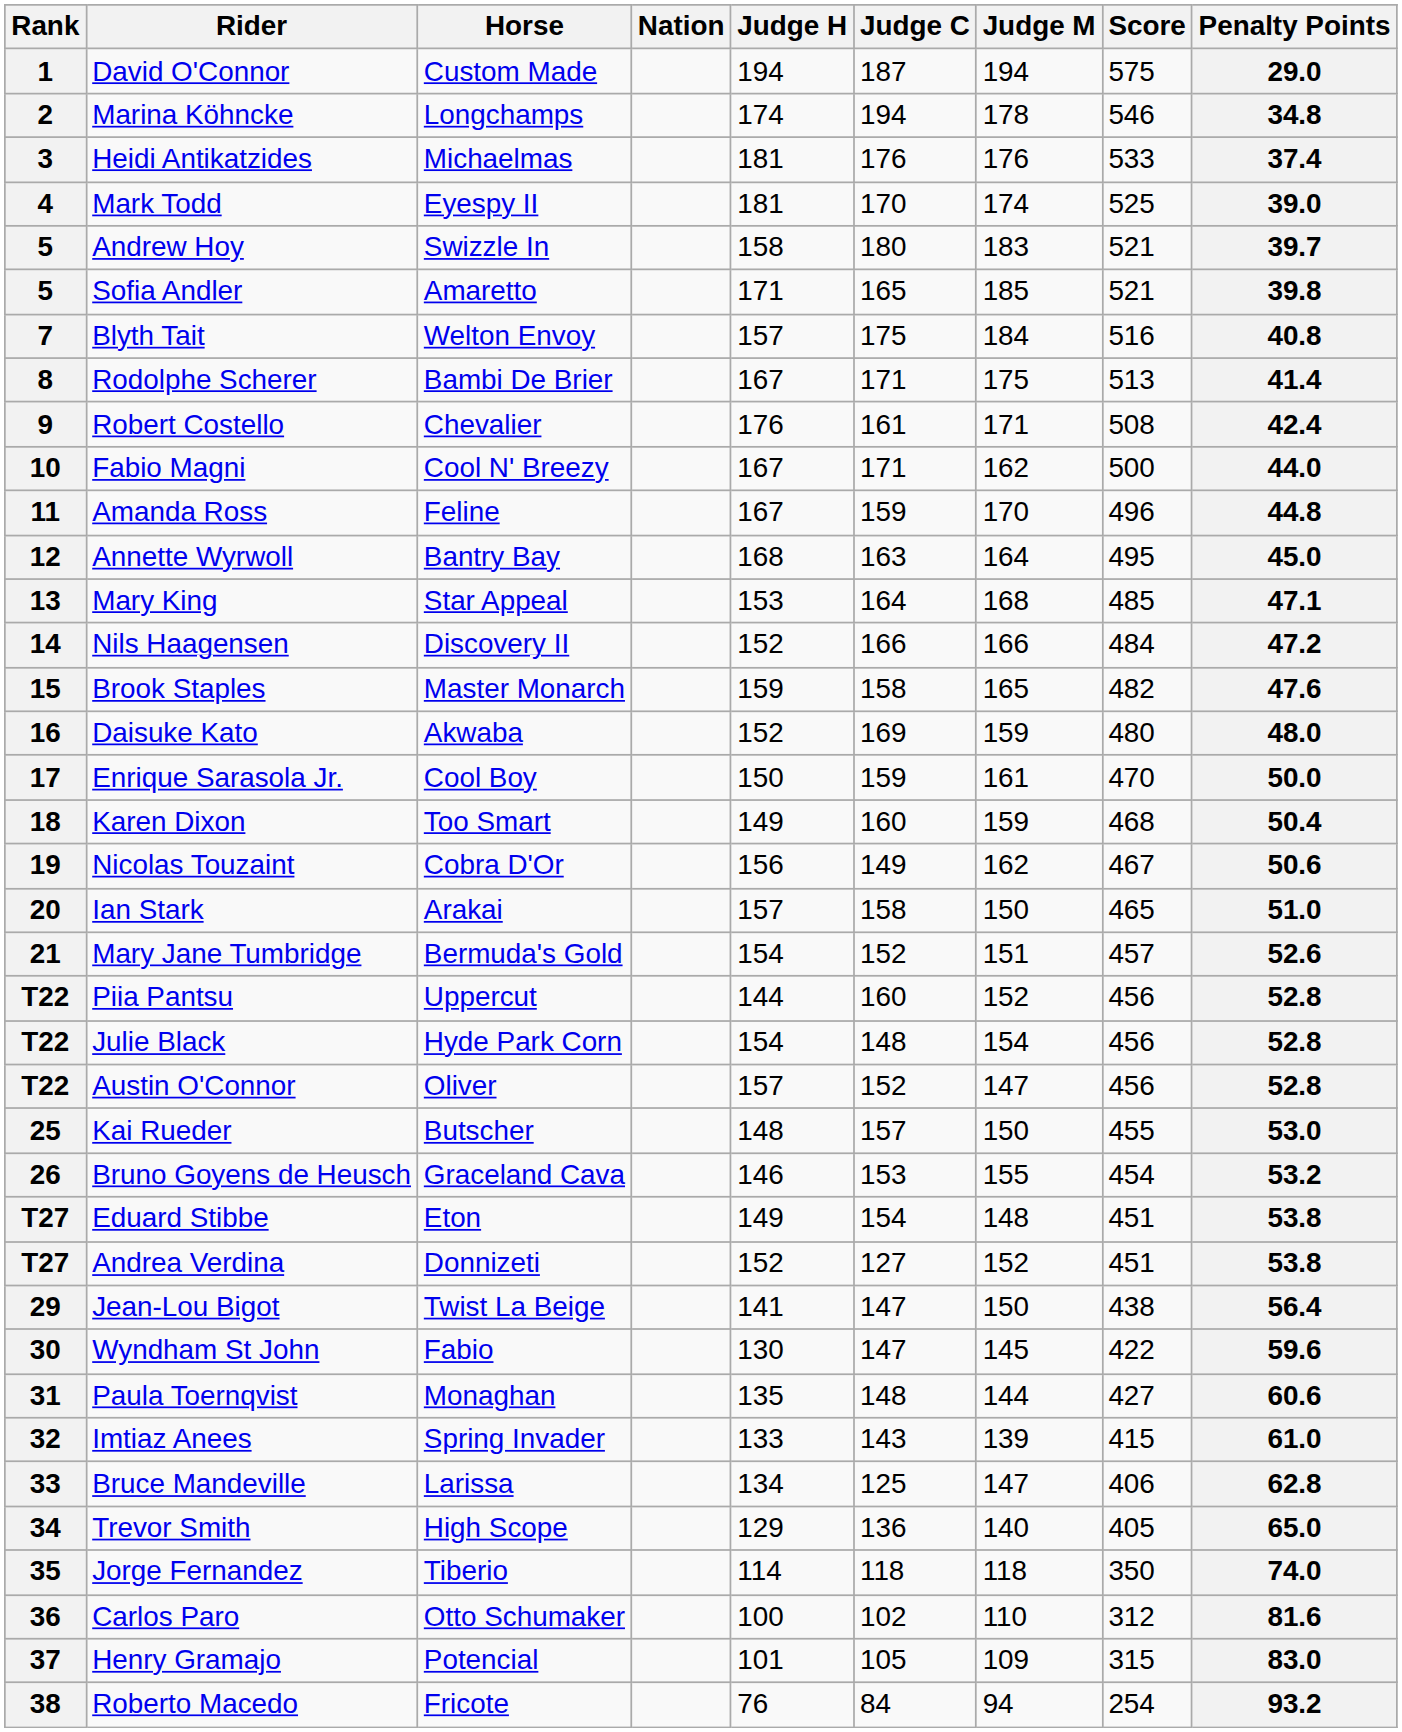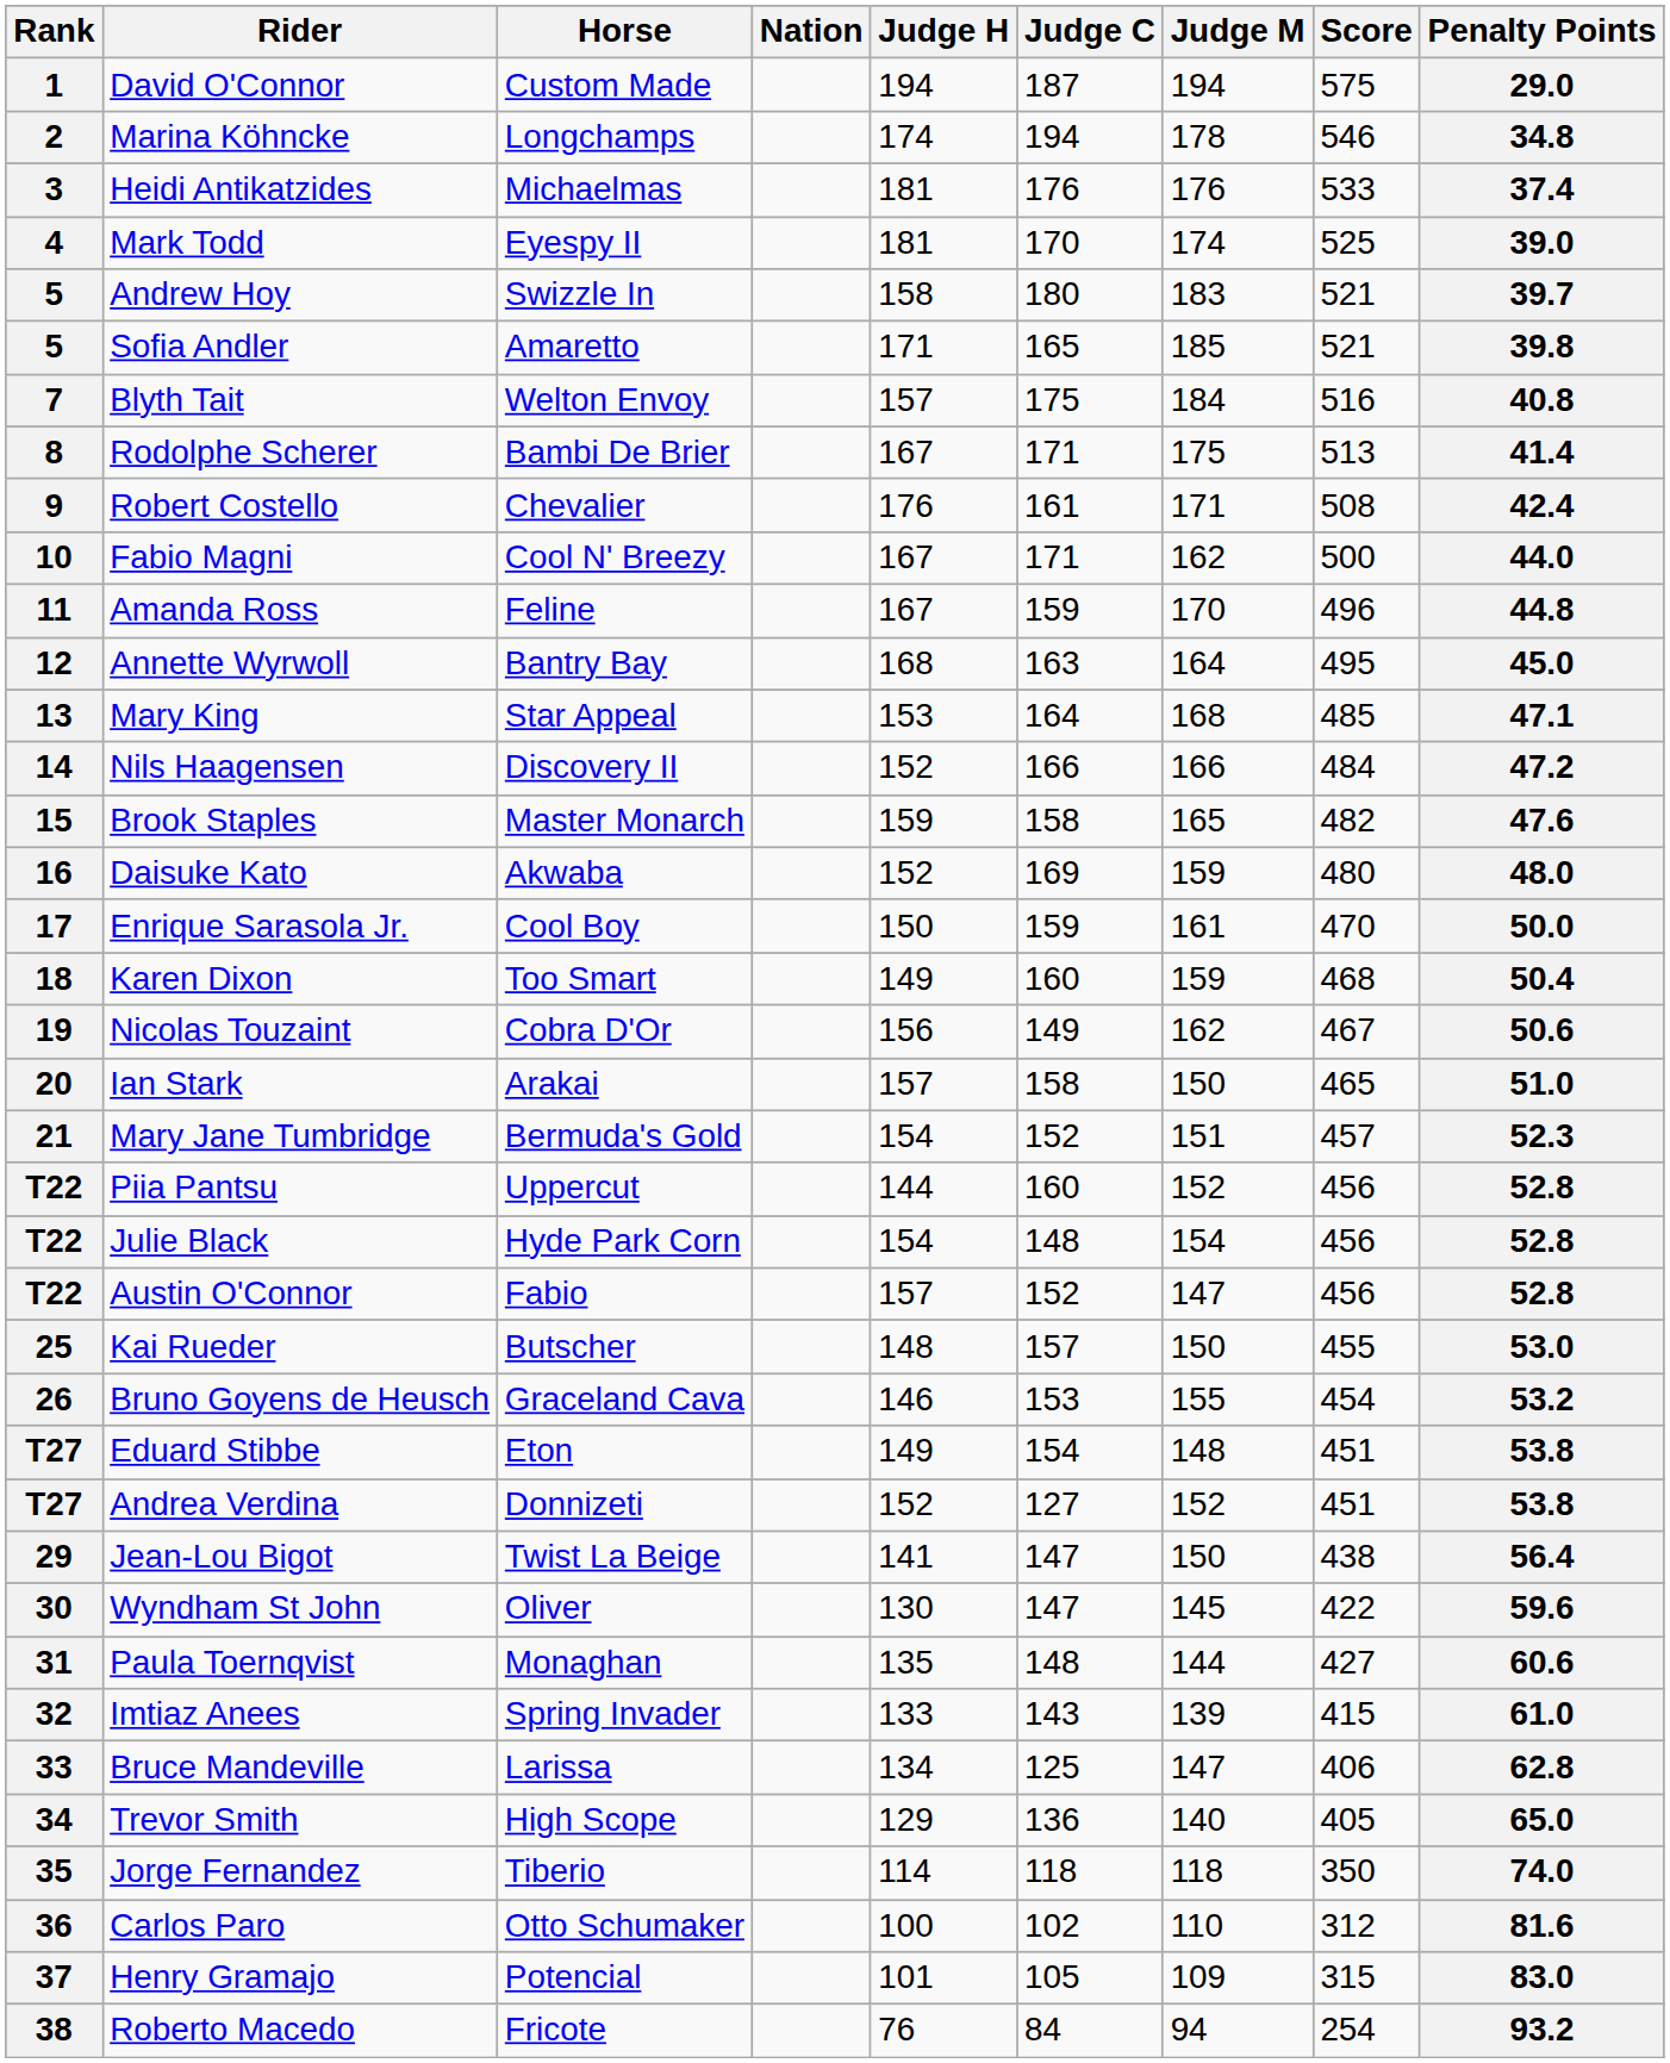Mary Jane Tumbridge | Penalty Points: 52.6 -> 52.3
Austin O'Connor | Horse: Oliver -> Fabio
Wyndham St John | Horse: Fabio -> Oliver
